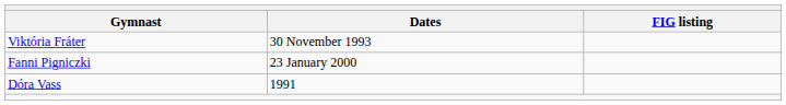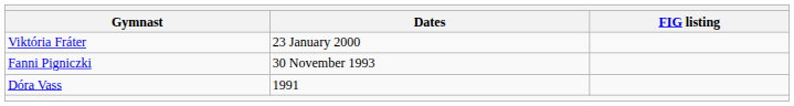Viktória Fráter | Dates: 30 November 1993 -> 23 January 2000
Fanni Pigniczki | Dates: 23 January 2000 -> 30 November 1993
